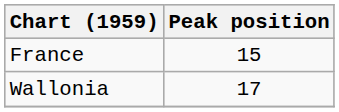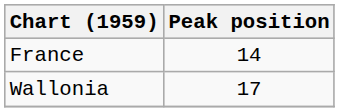France | Peak position: 15 -> 14
